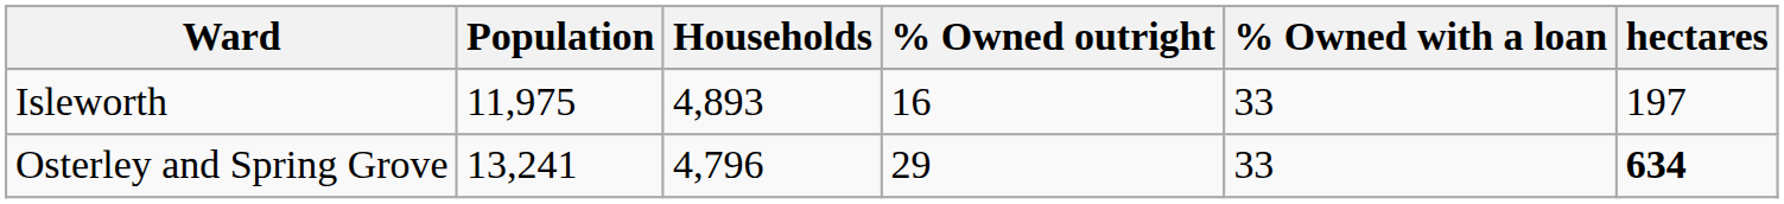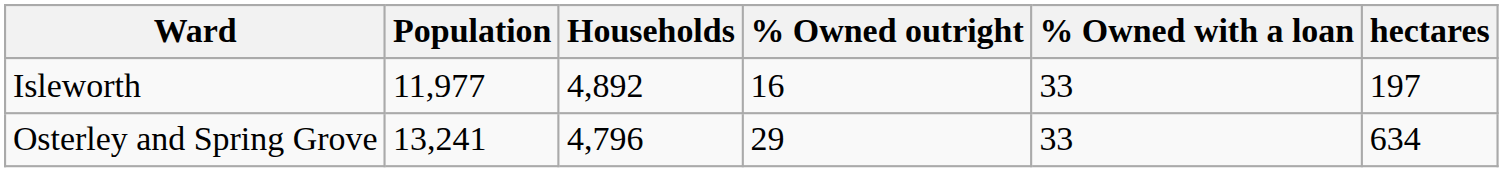Isleworth | Population: 11,975 -> 11,977
Isleworth | Households: 4,893 -> 4,892
Osterley and Spring Grove | hectares: bold -> normal
